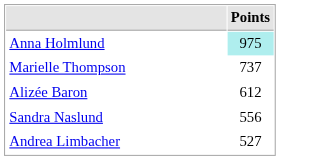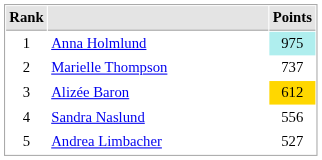+ column: Rank | 1 | 2 | 3 | 4 | 5
Alizée Baron | Points: no background -> gold background
